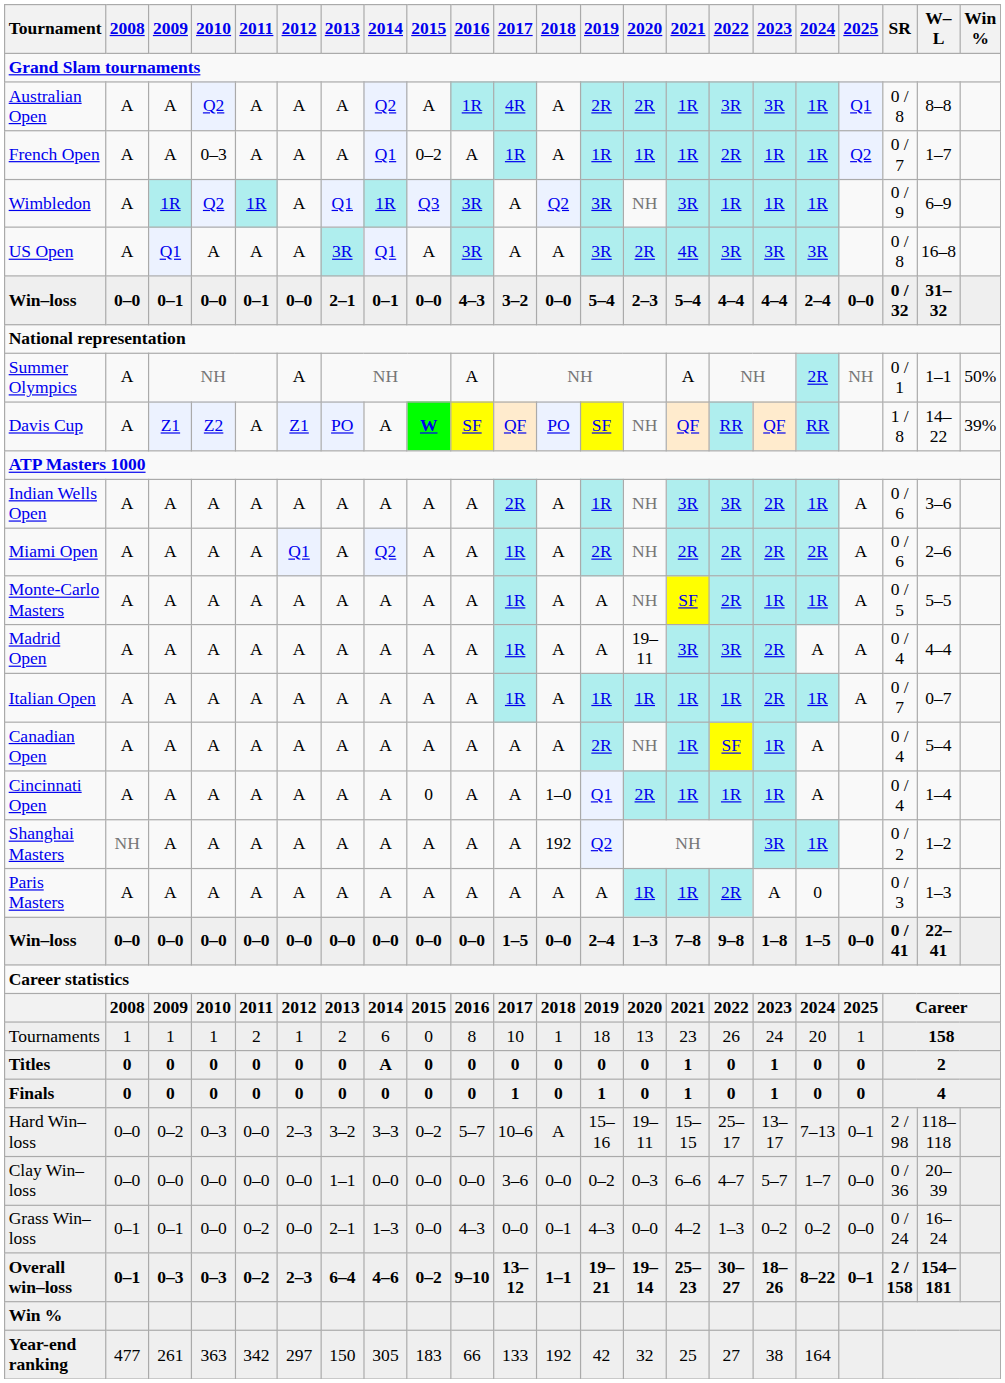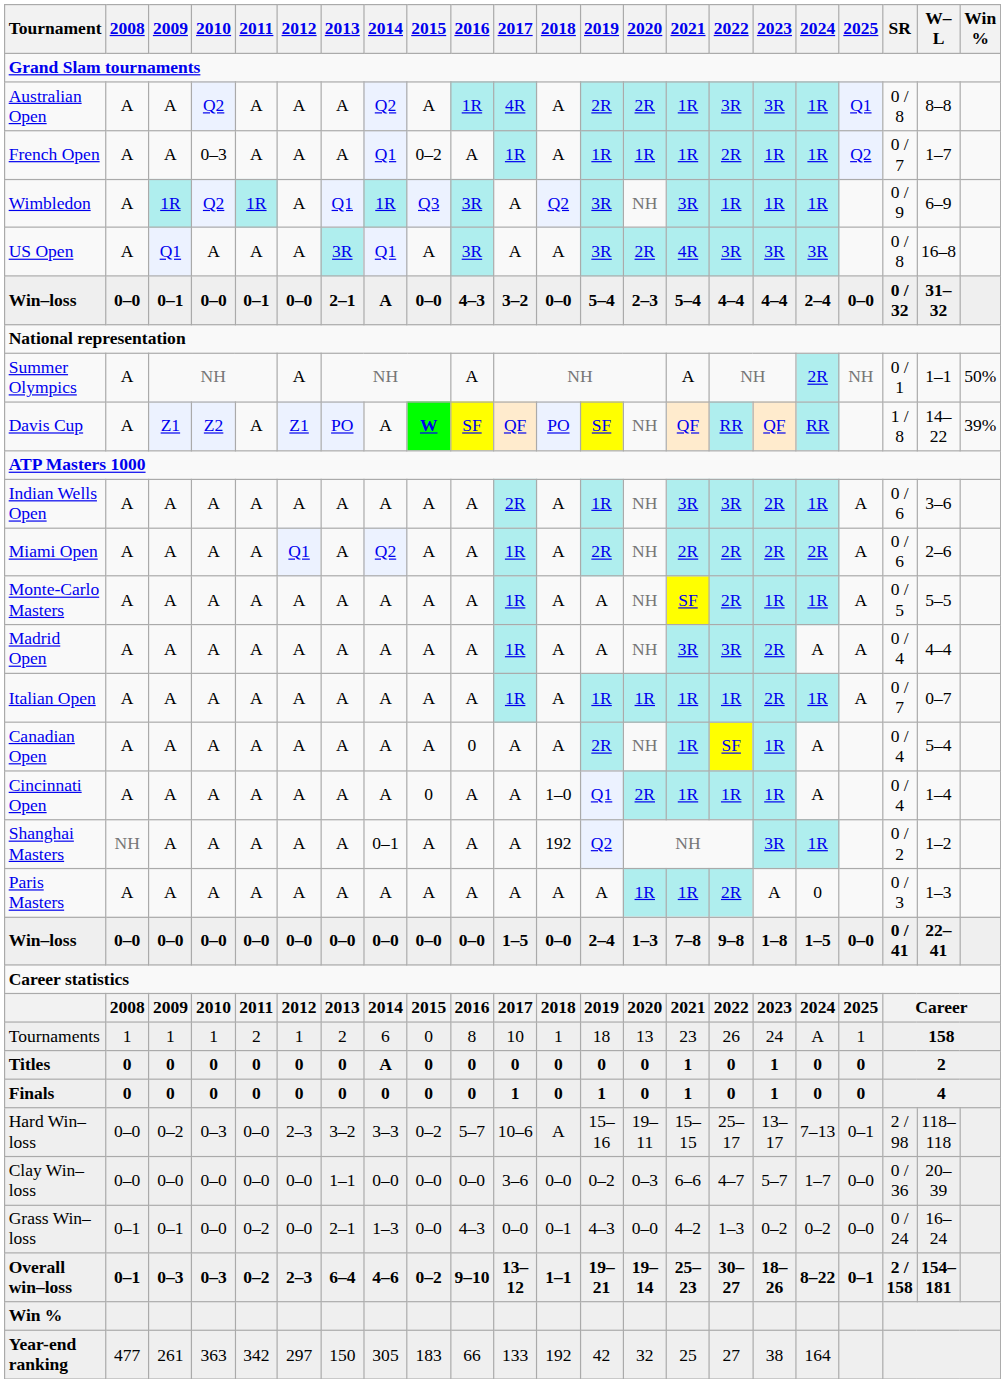Win–loss / 0–1 | 2014: 0–1 -> A
Madrid Open | 2020: 19–11 -> NH
Canadian Open | 2016: A -> 0
Shanghai Masters | 2014: A -> 0–1
Tournaments | 2024: 20 -> A
